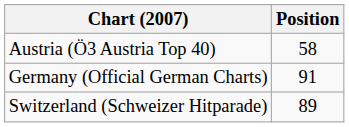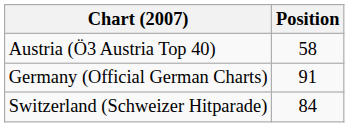Switzerland (Schweizer Hitparade) | Position: 89 -> 84
